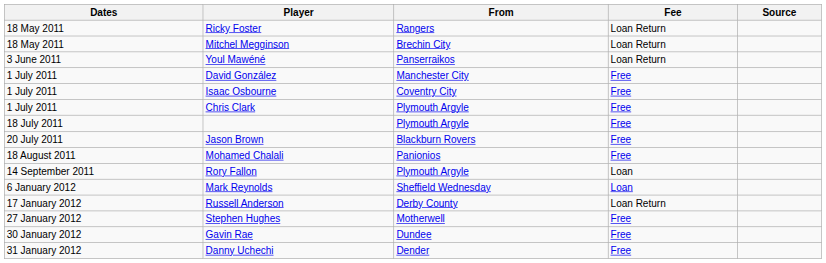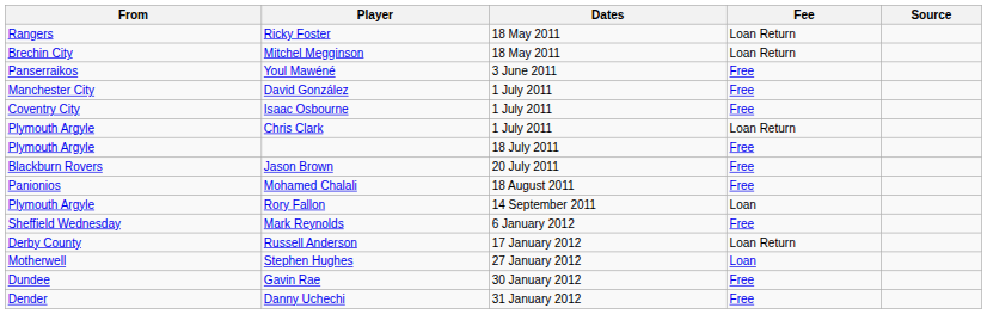columns swapped: Dates <-> From
Youl Mawéné | Fee: Loan Return -> Free
Chris Clark | Fee: Free -> Loan Return
Mark Reynolds | Fee: Loan -> Free
Stephen Hughes | Fee: Free -> Loan
